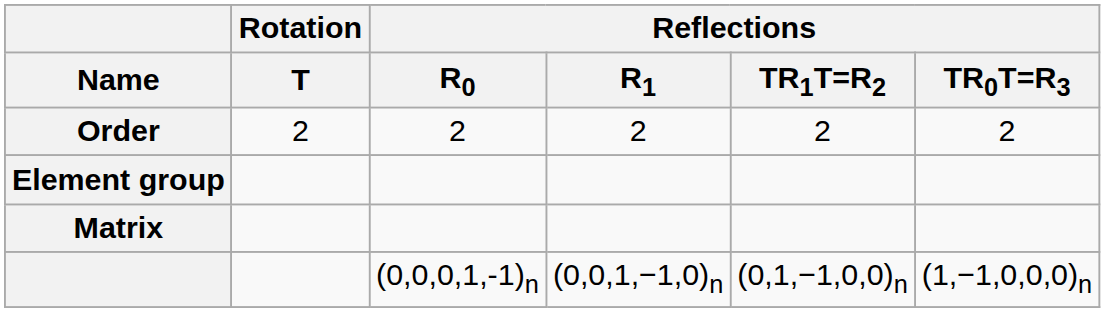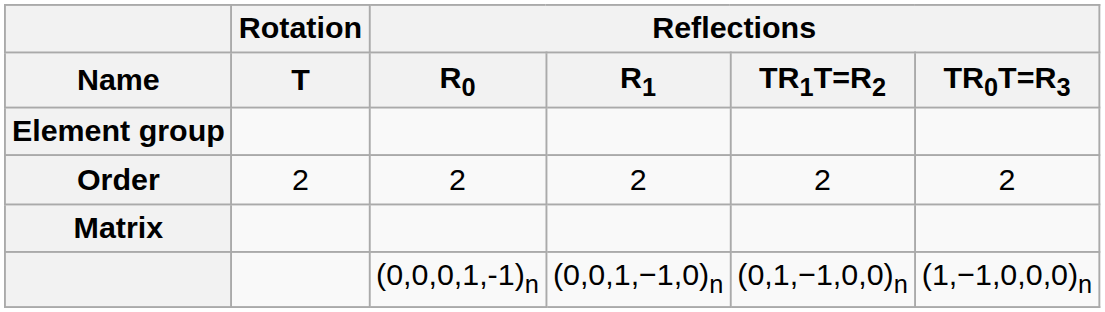rows swapped: Element group <-> Order
